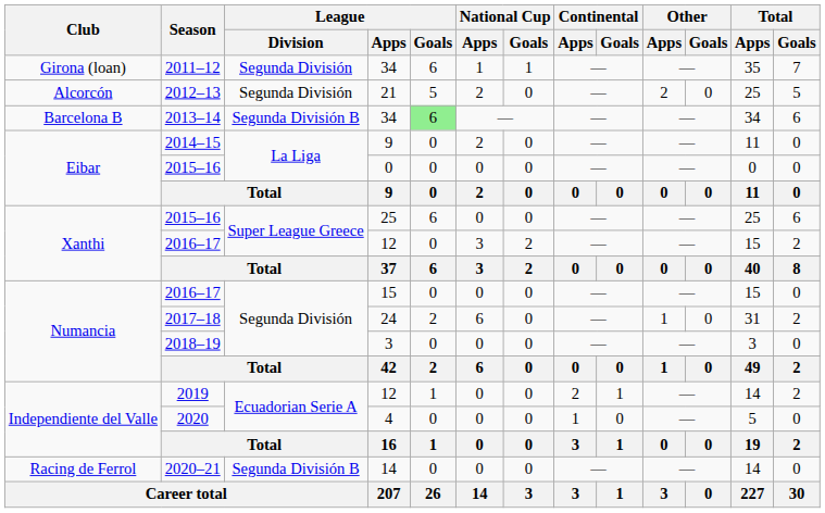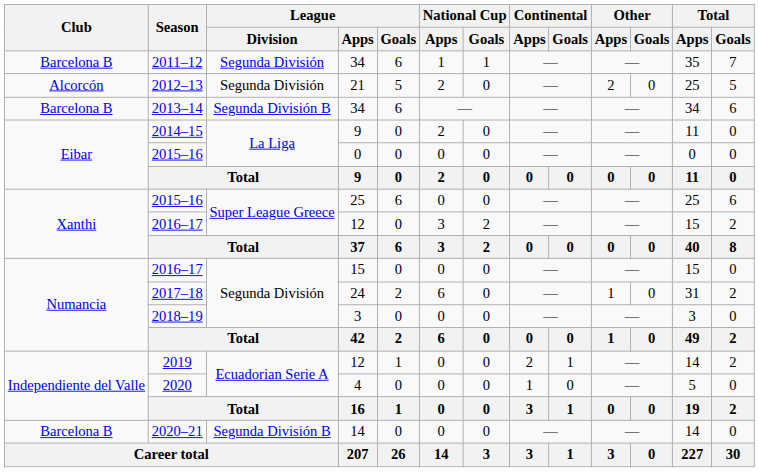2011–12 | Club: Girona (loan) -> Barcelona B
2013–14 | League / Goals: lightgreen background -> no background
2020–21 | Club: Racing de Ferrol -> Barcelona B
